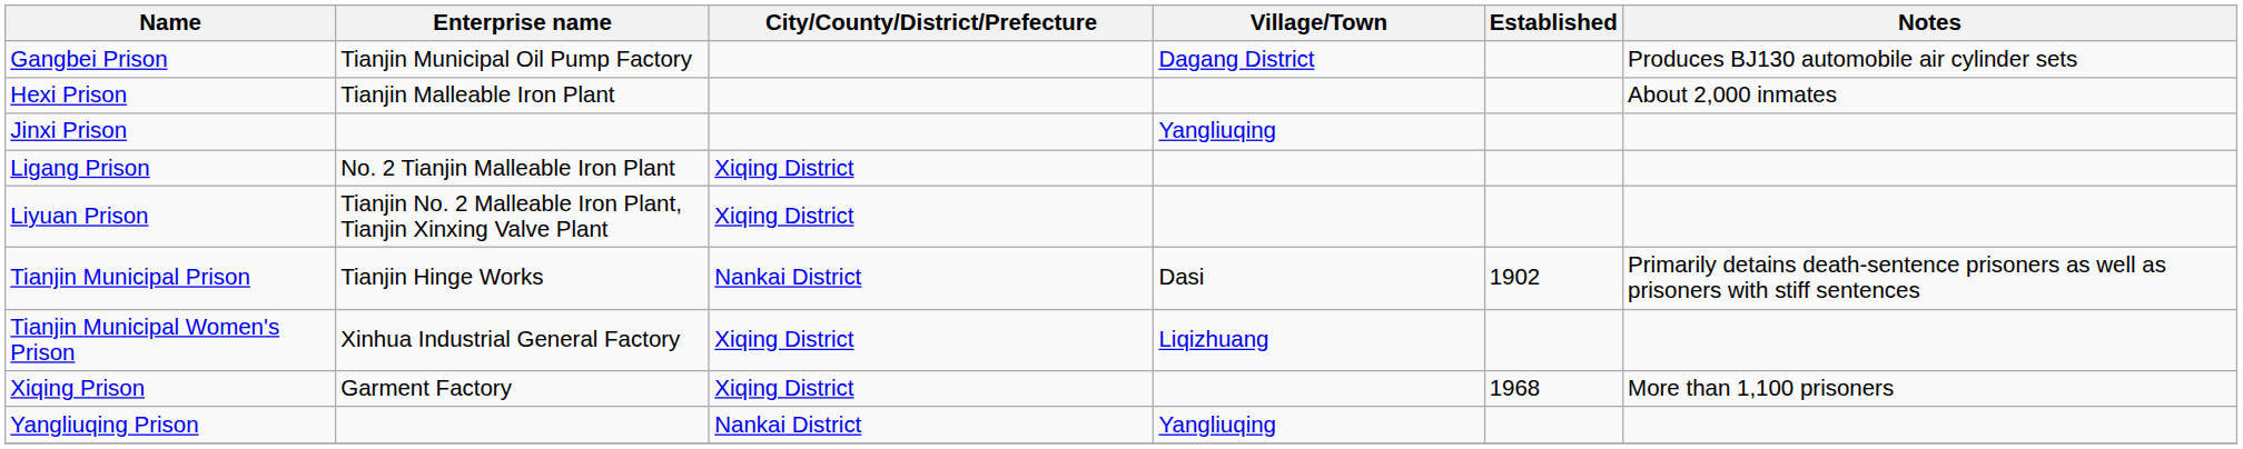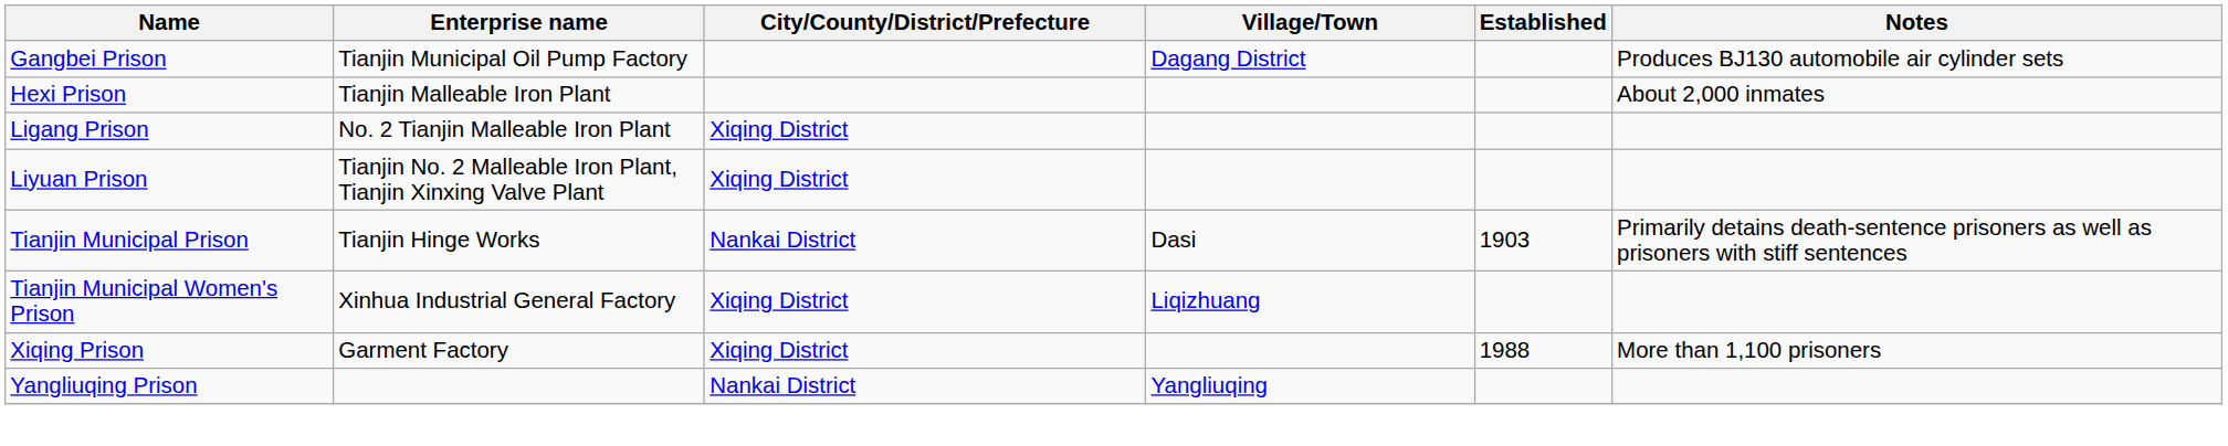- row: Jinxi Prison | Yangliuqing
Tianjin Municipal Prison | Established: 1902 -> 1903
Xiqing Prison | Established: 1968 -> 1988
